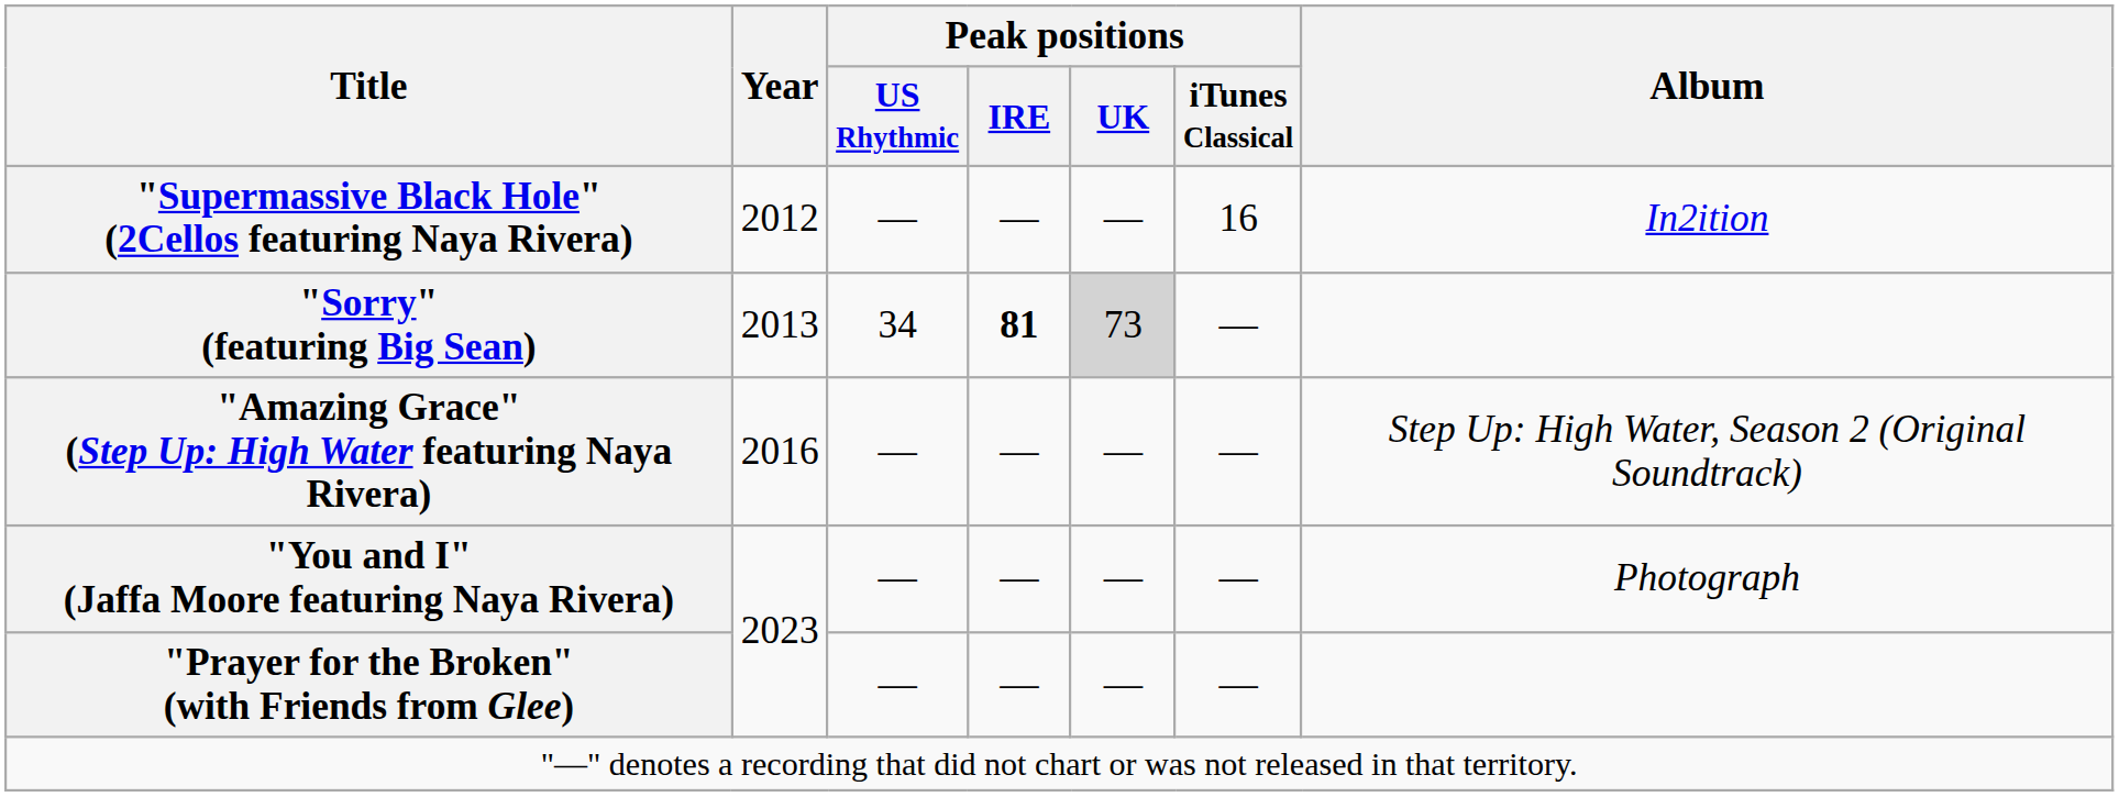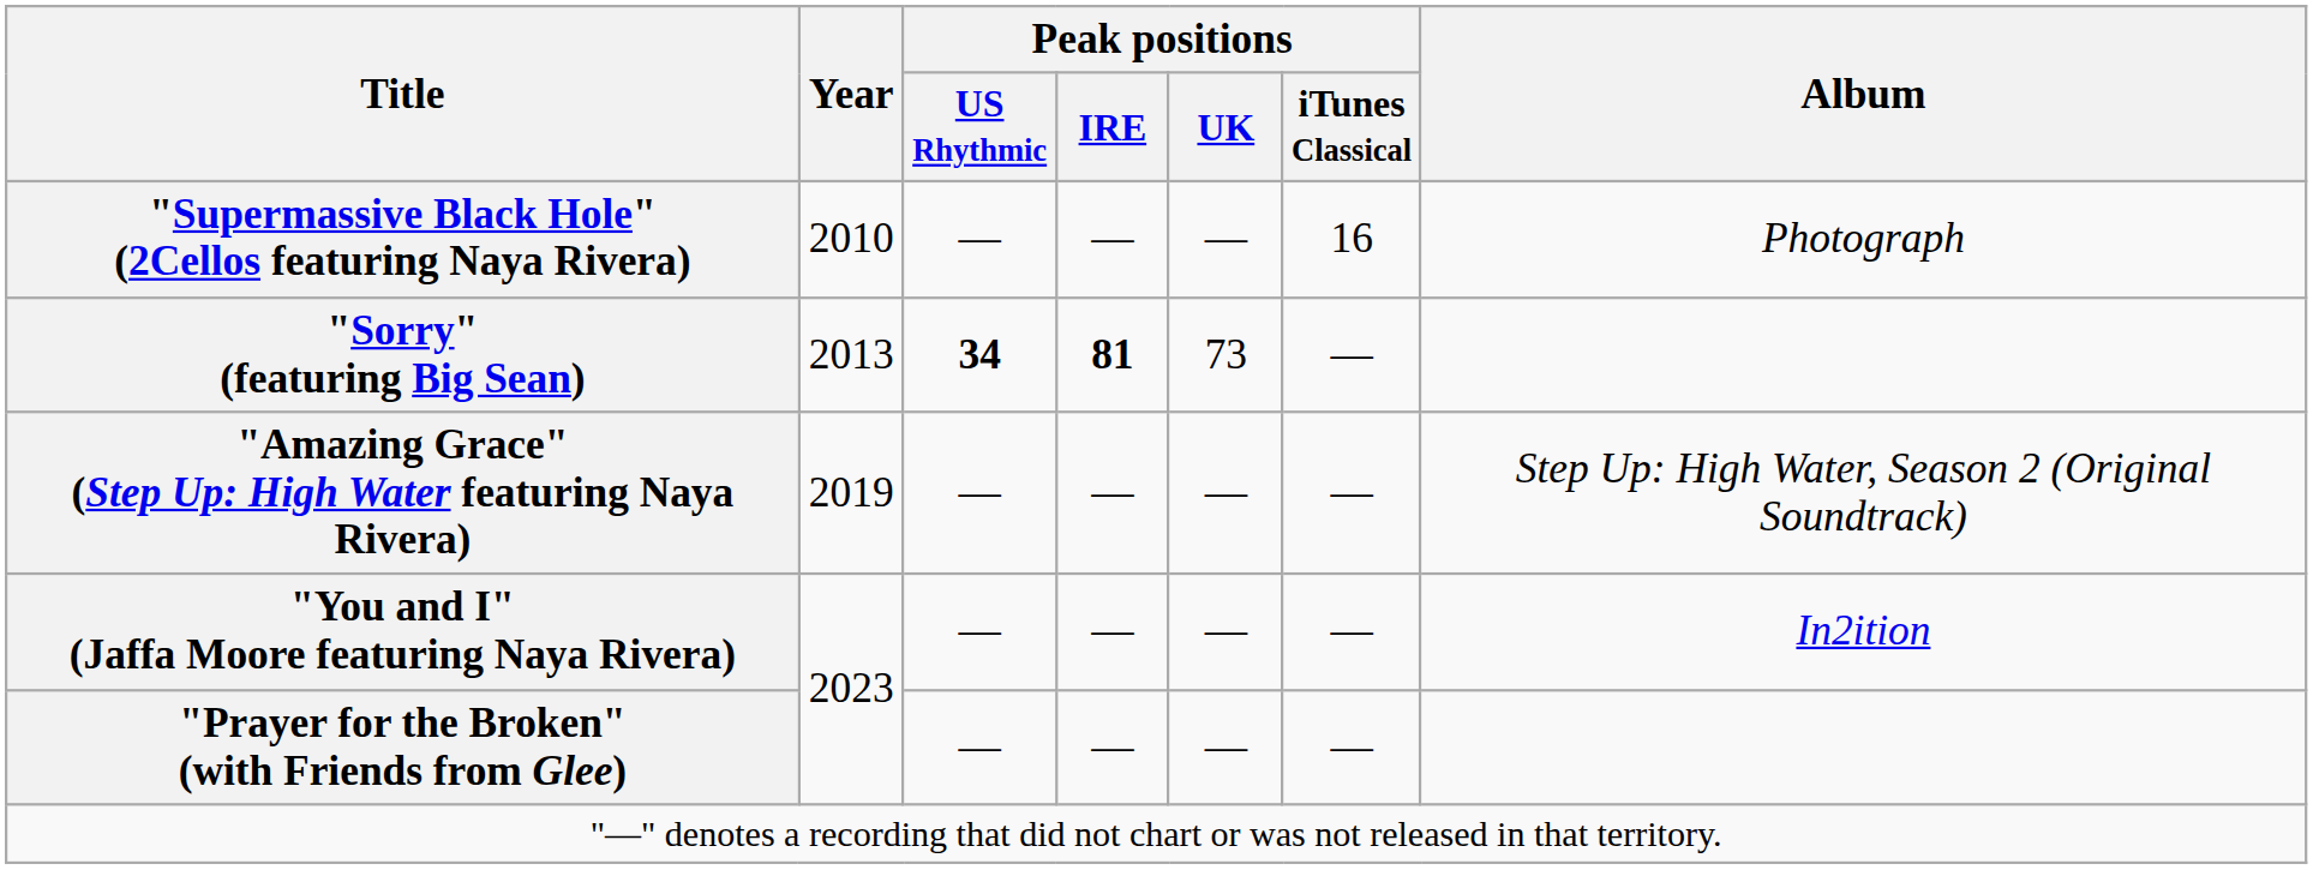"Supermassive Black Hole" (2Cellos featuring Naya Rivera) | Year: 2012 -> 2010
"Supermassive Black Hole" (2Cellos featuring Naya Rivera) | Album: In2ition -> Photograph
"Sorry" (featuring Big Sean) | Peak positions / US Rhythmic: normal -> bold
"Sorry" (featuring Big Sean) | Peak positions / UK: lightgrey background -> no background
"Amazing Grace" (Step Up: High Water featuring Naya Rivera) | Year: 2016 -> 2019
"You and I" (Jaffa Moore featuring Naya Rivera) | Album: Photograph -> In2ition
